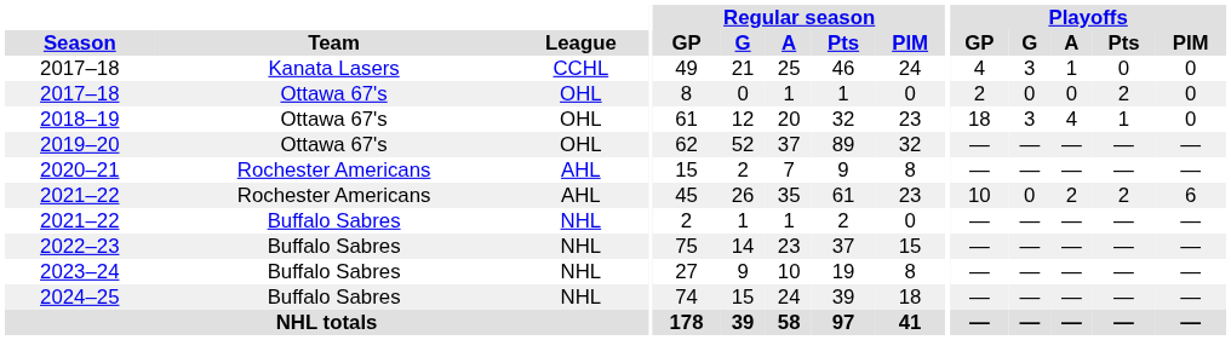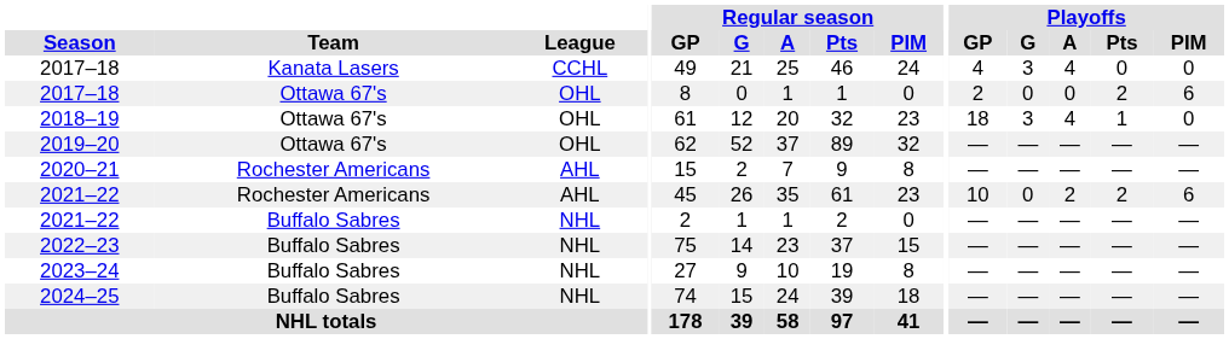2017–18 / Kanata Lasers | Playoffs / A: 1 -> 4
2017–18 / Ottawa 67's | Playoffs / PIM: 0 -> 6
